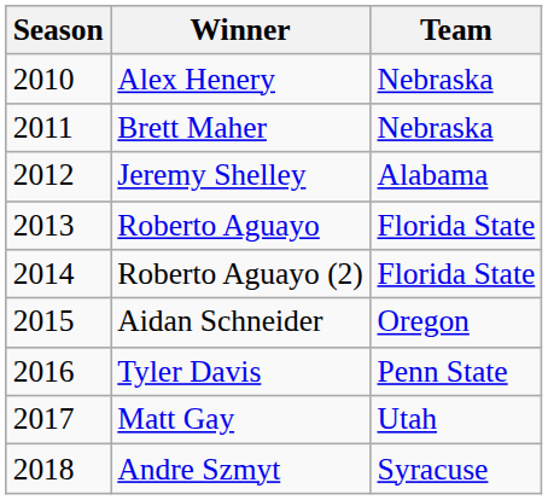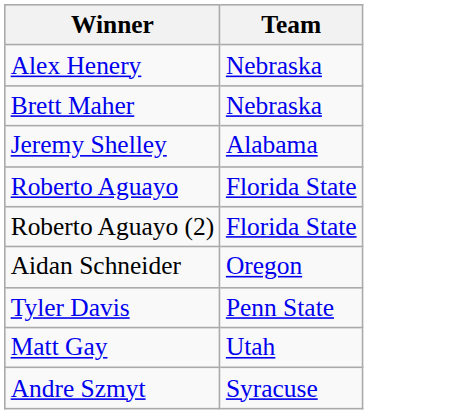- column: Season | 2010 | 2011 | 2012 | 2013 | 2014 | 2015 | 2016 | 2017 | 2018
